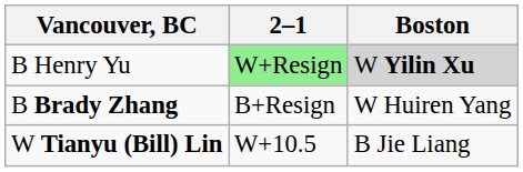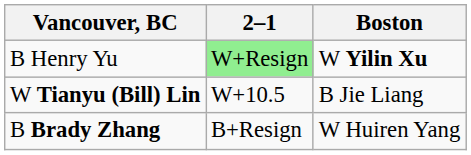B Henry Yu | Boston: lightgrey background -> no background
rows swapped: W Tianyu (Bill) Lin <-> B Brady Zhang
